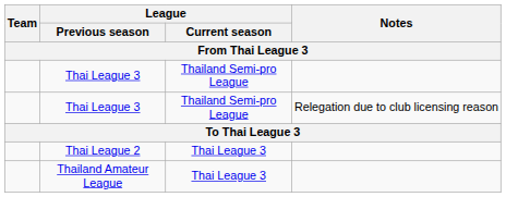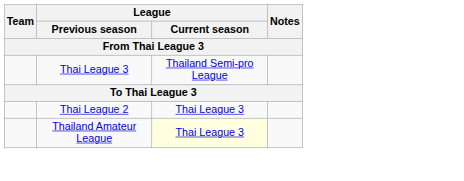- row: Thai League 3 | Thailand Semi-pro League | Relegation due to club licensing reason
Thailand Amateur League | League / Current season: no background -> lightyellow background
